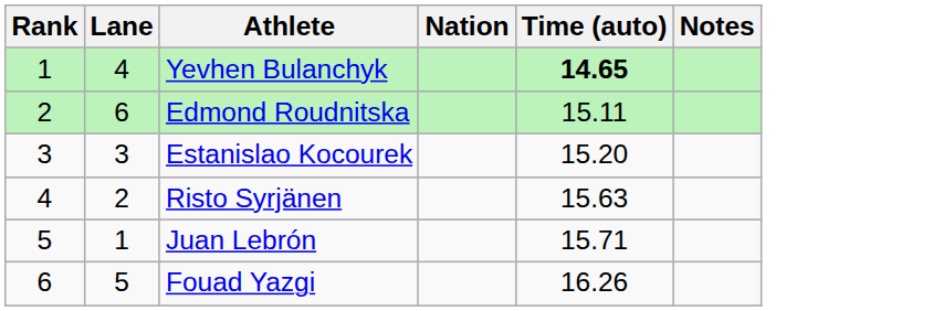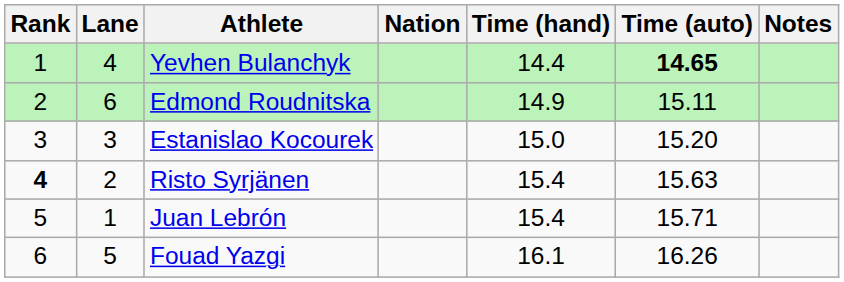+ column: Time (hand) | 14.4 | 14.9 | 15.0 | 15.4 | 15.4 | 16.1
Risto Syrjänen | Rank: normal -> bold
